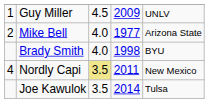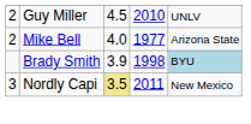Guy Miller | column 1: 1 -> 2
Guy Miller | column 4: 2009 -> 2010
Brady Smith | column 3: 4.0 -> 3.9
Brady Smith | column 5: no background -> lightblue background
Nordly Capi | column 1: 4 -> 3
- row: Joe Kawulok | 3.5 | 2014 | Tulsa
